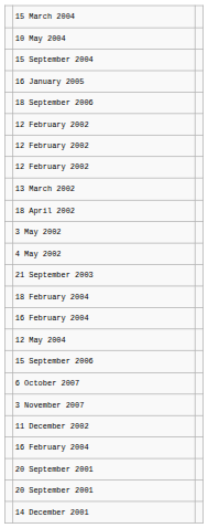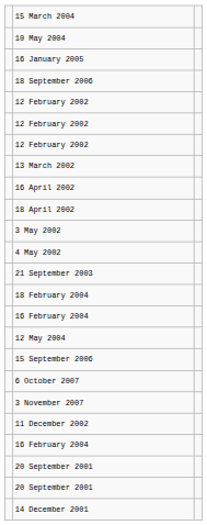- row: 15 September 2004
+ row: 16 April 2002
